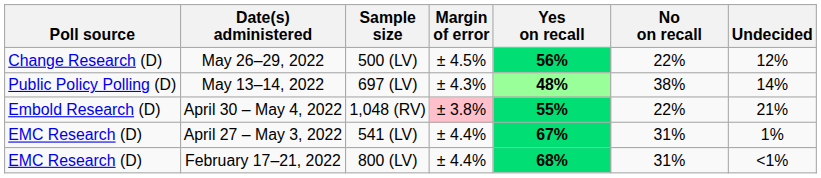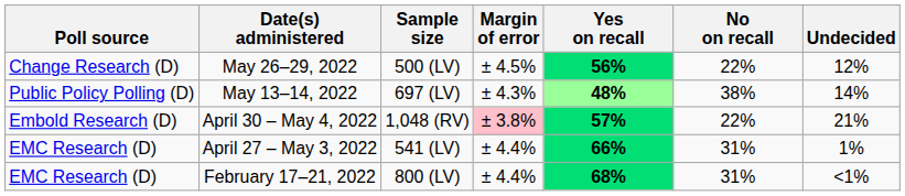April 30 – May 4, 2022 | Yes on recall: 55% -> 57%
April 27 – May 3, 2022 | Yes on recall: 67% -> 66%
